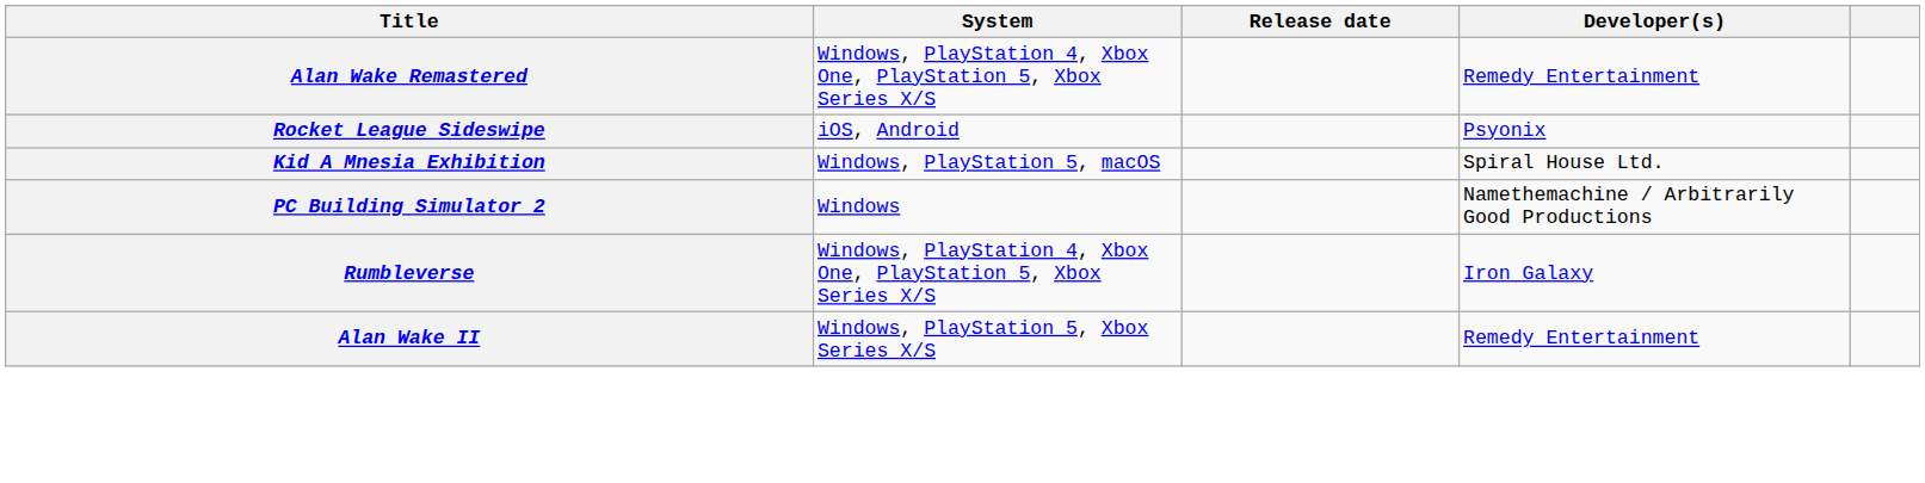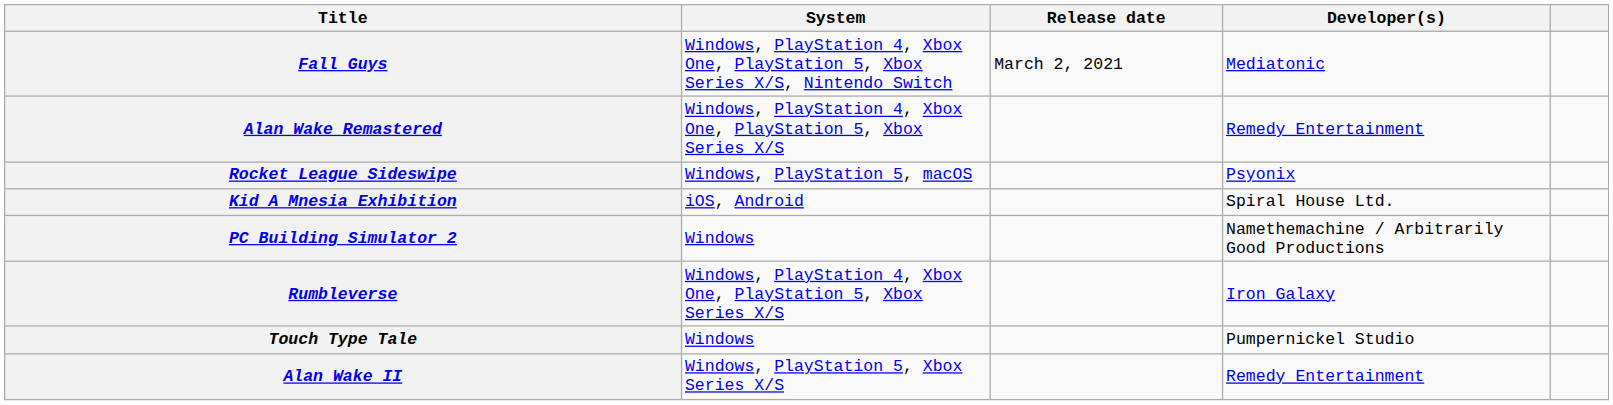+ row: Fall Guys | Windows, PlayStation 4, Xbox One, PlayStation 5, Xbox Series X/S, Nintendo Switch | March 2, 2021 | Mediatonic
Rocket League Sideswipe | System: iOS, Android -> Windows, PlayStation 5, macOS
Kid A Mnesia Exhibition | System: Windows, PlayStation 5, macOS -> iOS, Android
+ row: Touch Type Tale | Windows | Pumpernickel Studio
